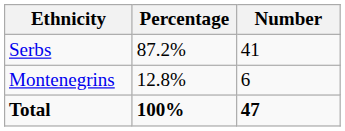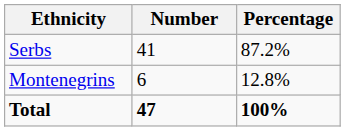columns swapped: Number <-> Percentage
